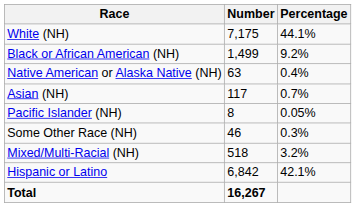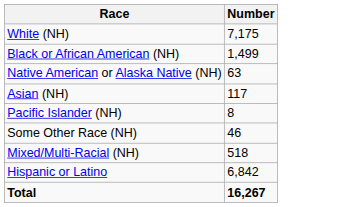- column: Percentage | 44.1% | 9.2% | 0.4% | 0.7% | 0.05% | 0.3% | 3.2% | 42.1%
